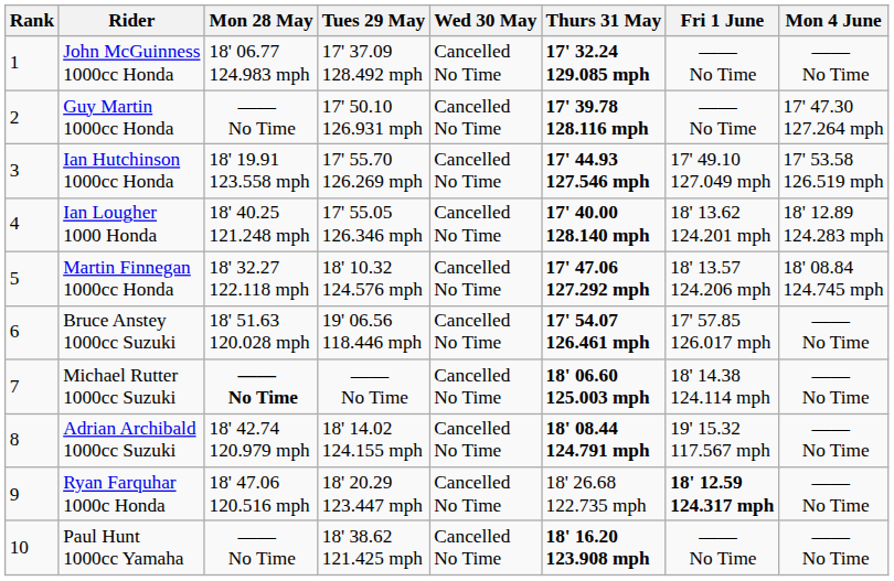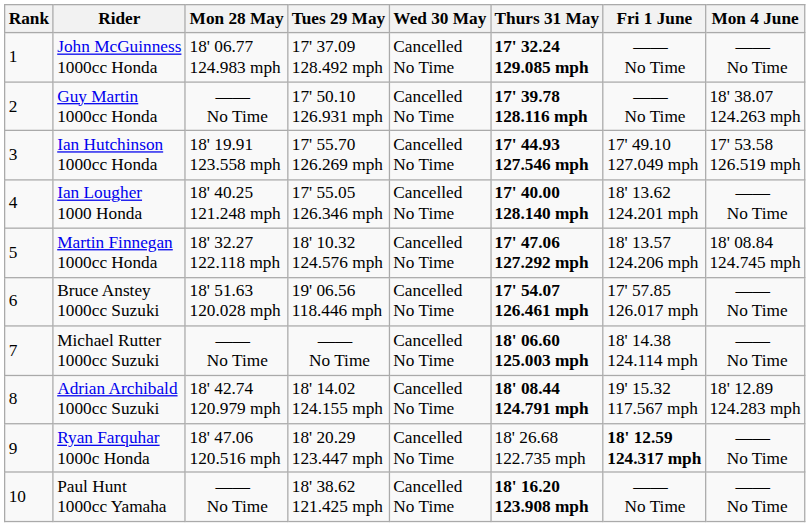Guy Martin 1000cc Honda | Mon 4 June: 17' 47.30 127.264 mph -> 18' 38.07 124.263 mph
Ian Lougher 1000 Honda | Mon 4 June: 18' 12.89 124.283 mph -> —— No Time
Michael Rutter 1000cc Suzuki | Mon 28 May: bold -> normal
Adrian Archibald 1000cc Suzuki | Mon 4 June: —— No Time -> 18' 12.89 124.283 mph
